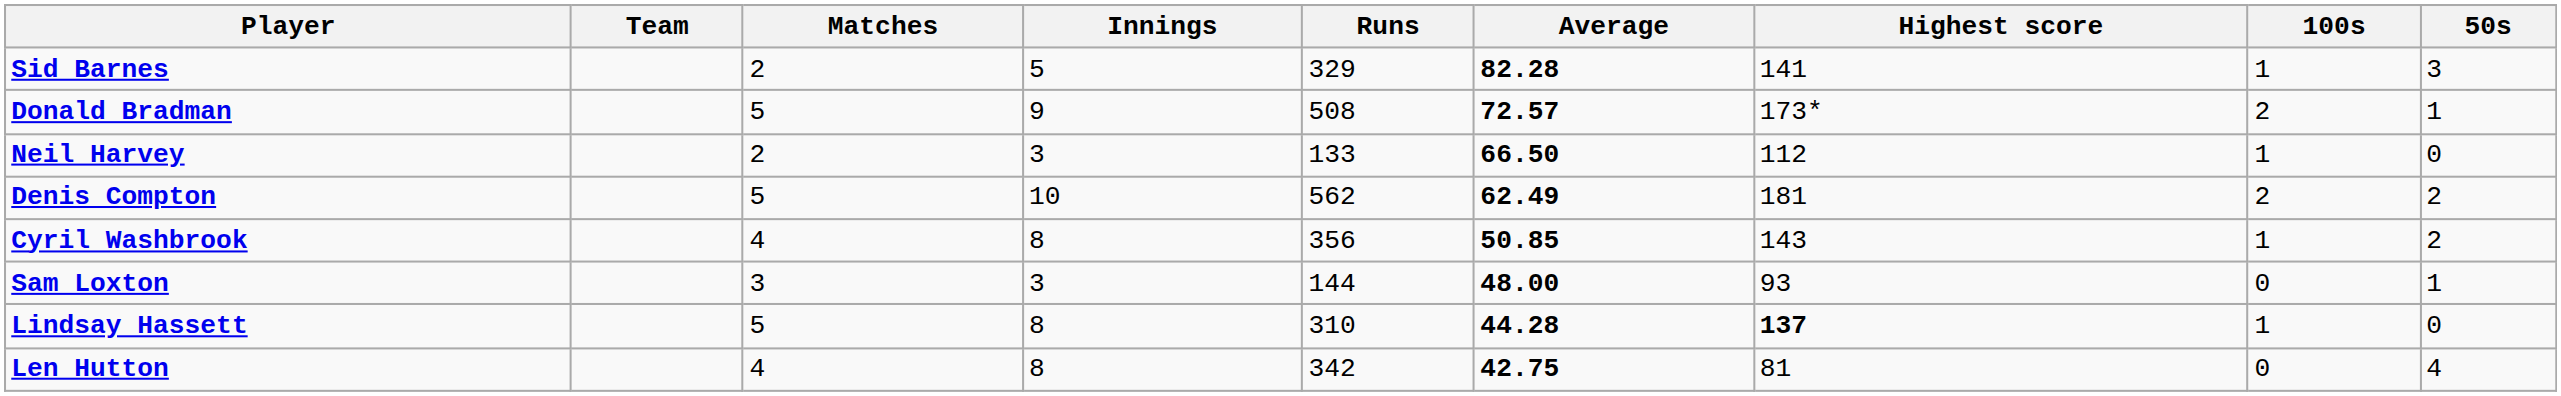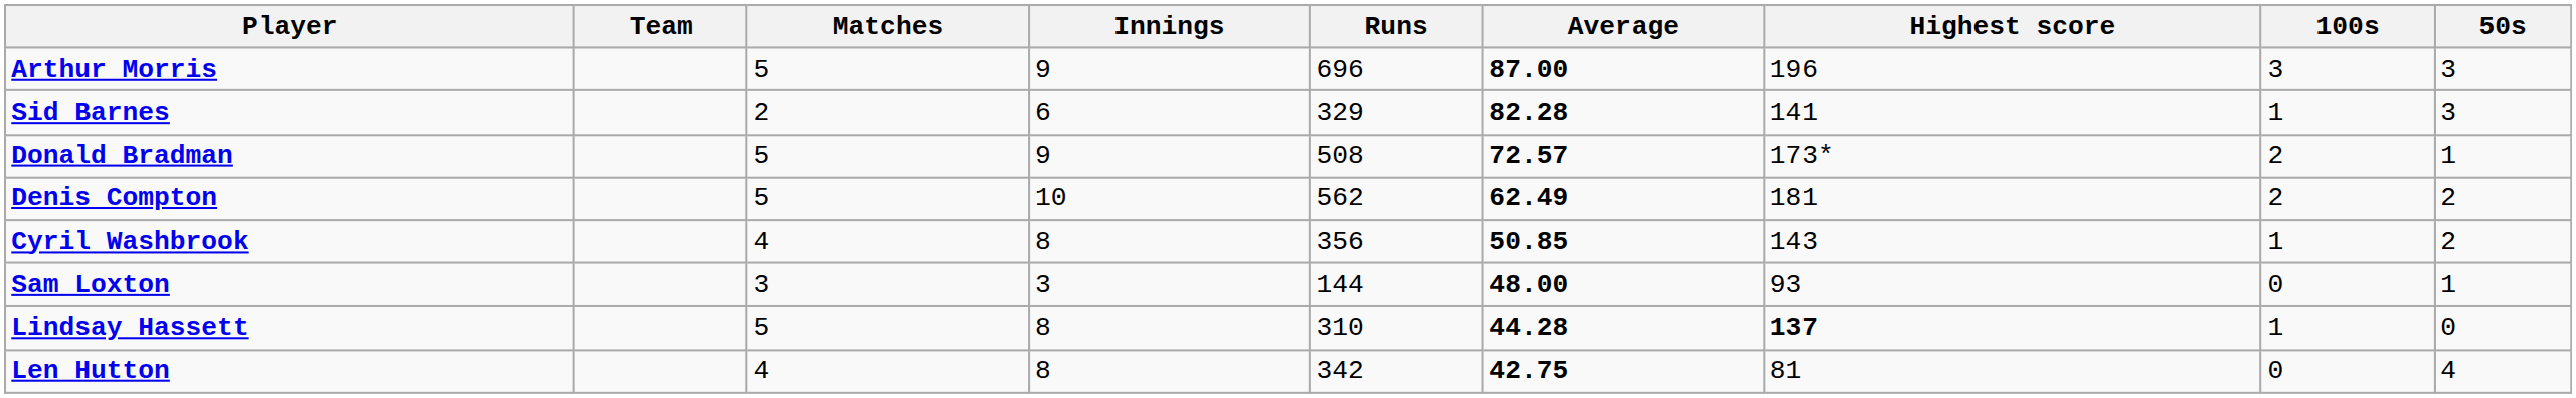+ row: Arthur Morris | 5 | 9 | 696 | 87.00 | 196 | 3 | 3
Sid Barnes | Innings: 5 -> 6
- row: Neil Harvey | 2 | 3 | 133 | 66.50 | 112 | 1 | 0
